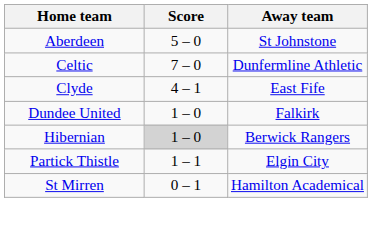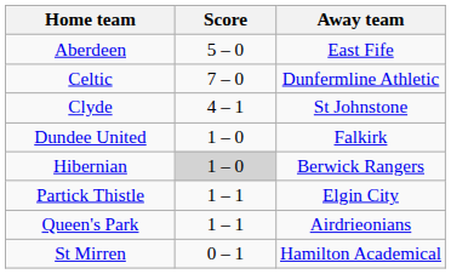Aberdeen | Away team: St Johnstone -> East Fife
Clyde | Away team: East Fife -> St Johnstone
+ row: Queen's Park | 1 – 1 | Airdrieonians
